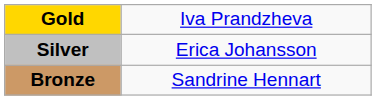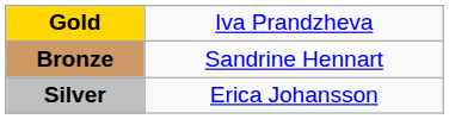rows swapped: Silver <-> Bronze
